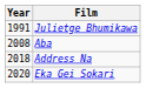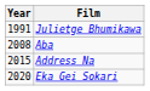Address Na | Year: 2018 -> 2015
